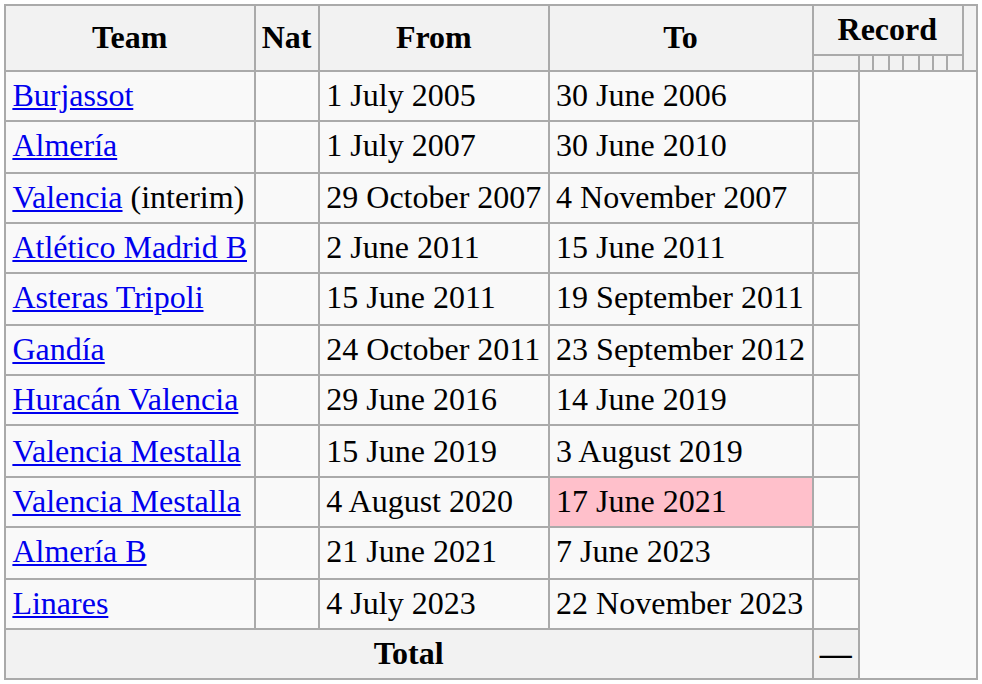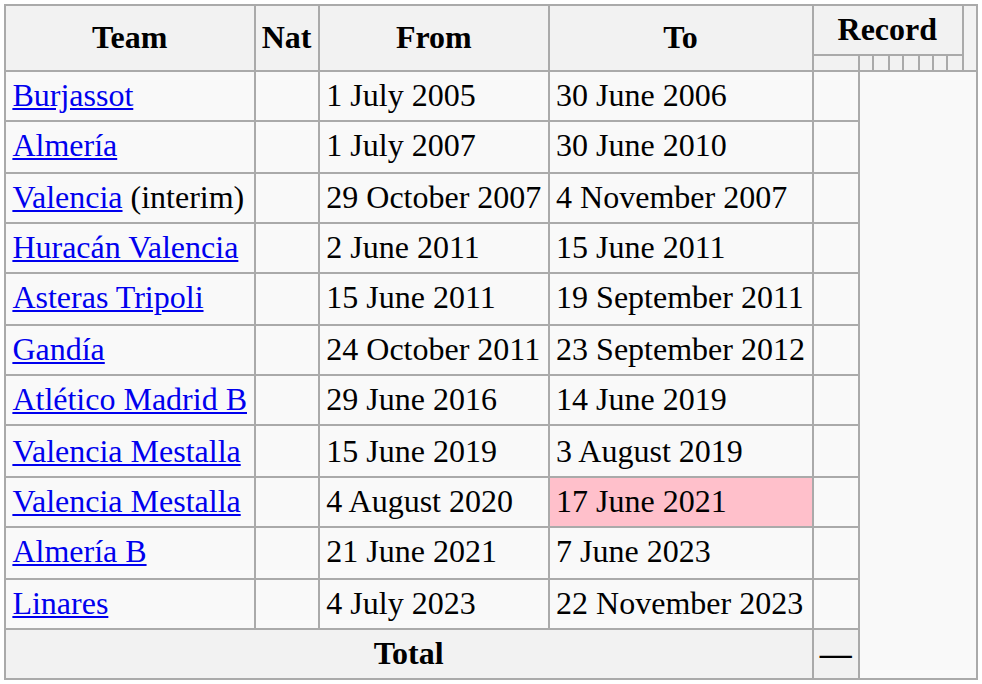2 June 2011 | Team: Atlético Madrid B -> Huracán Valencia
29 June 2016 | Team: Huracán Valencia -> Atlético Madrid B
